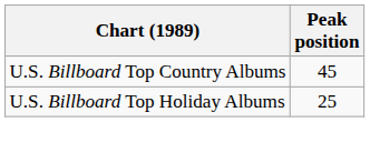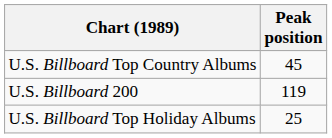+ row: U.S. Billboard 200 | 119
